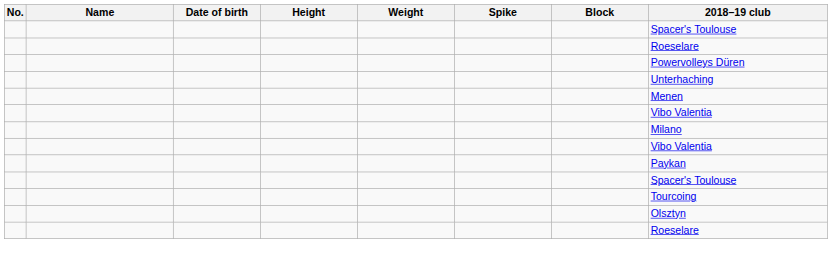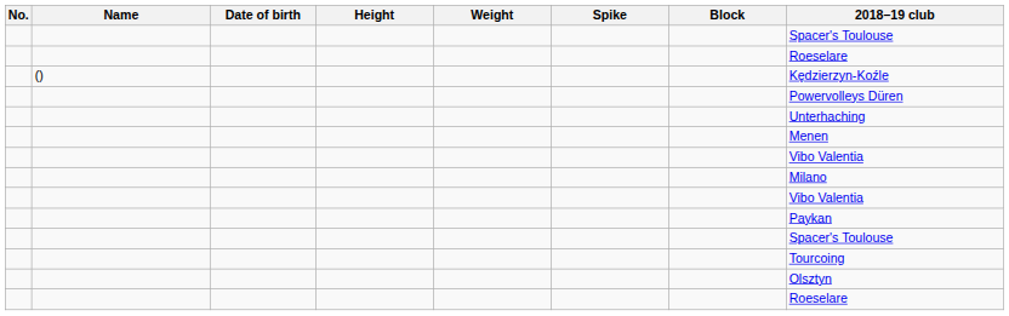+ row: () | Kędzierzyn-Koźle
